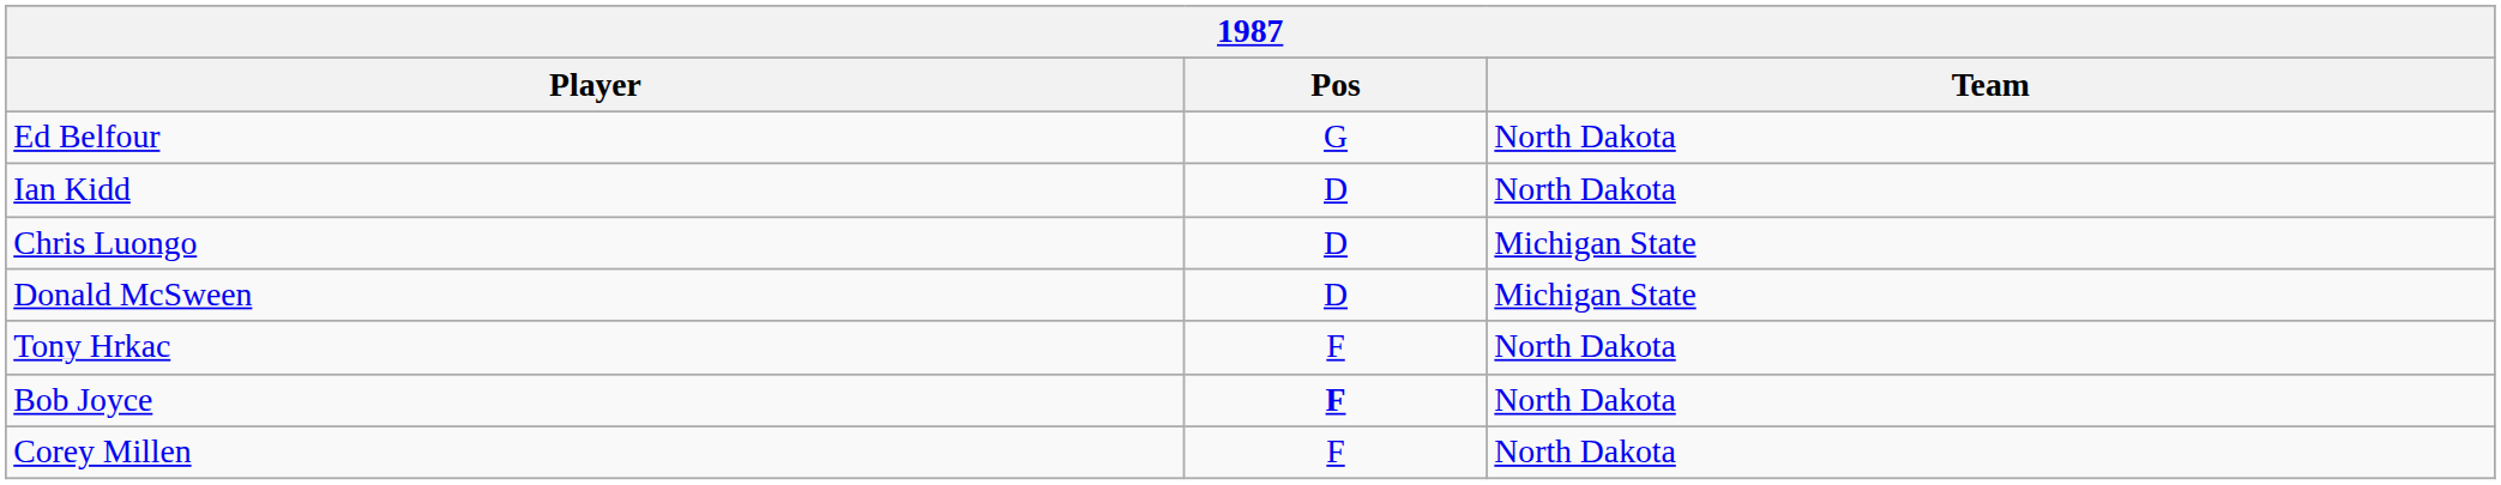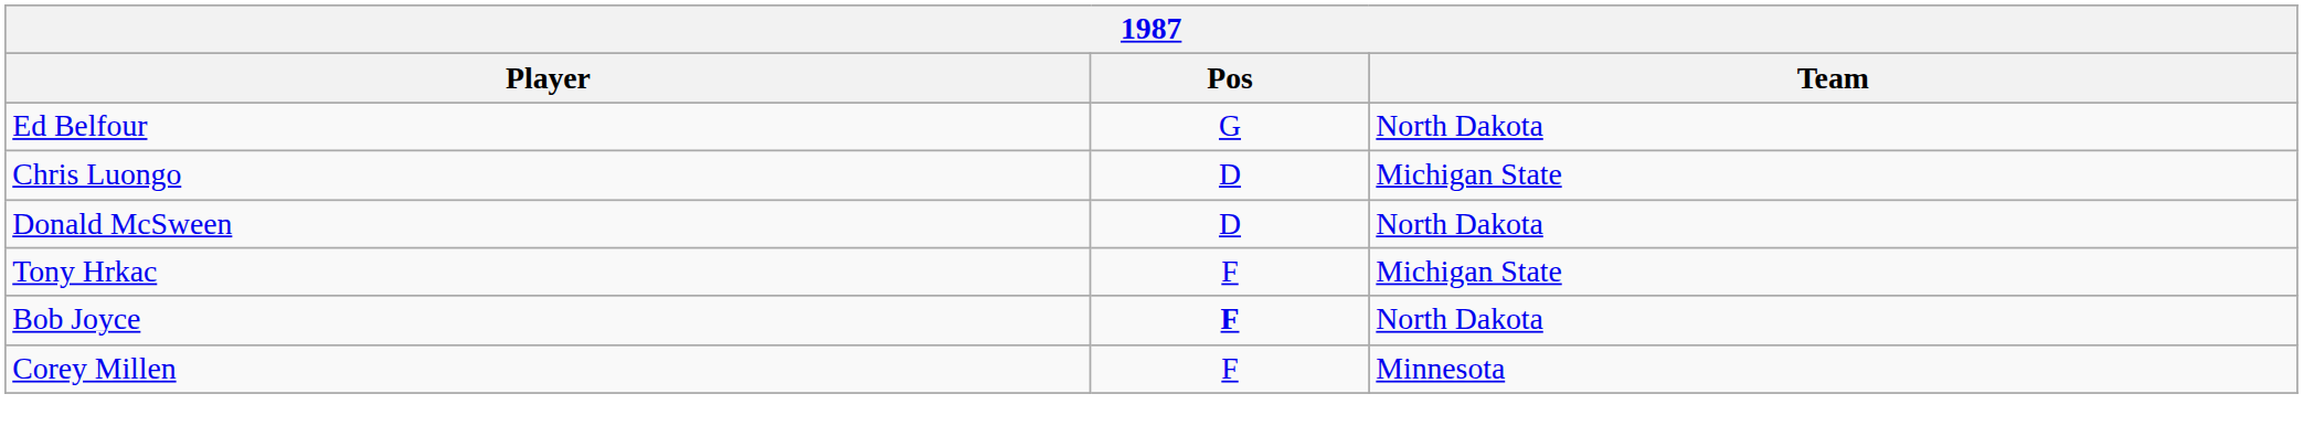- row: Ian Kidd | D | North Dakota
Donald McSween | Team: Michigan State -> North Dakota
Tony Hrkac | Team: North Dakota -> Michigan State
Corey Millen | Team: North Dakota -> Minnesota
